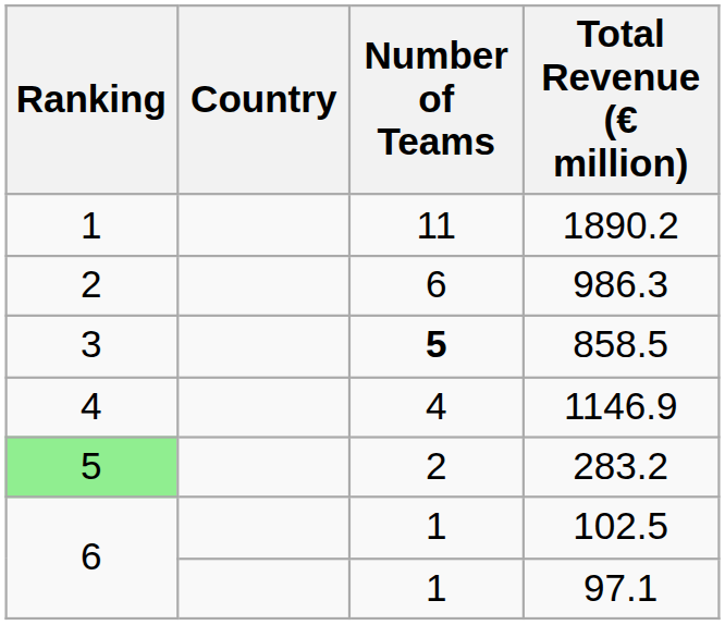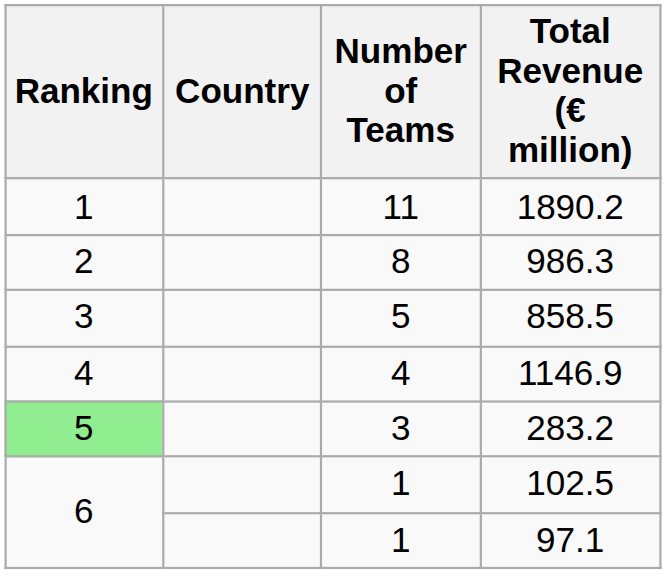986.3 | Number of Teams: 6 -> 8
858.5 | Number of Teams: bold -> normal
283.2 | Number of Teams: 2 -> 3
